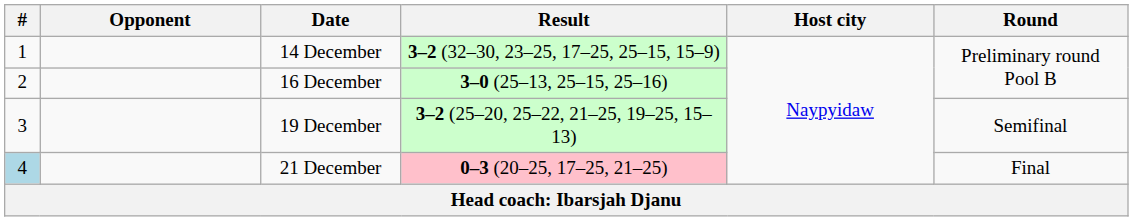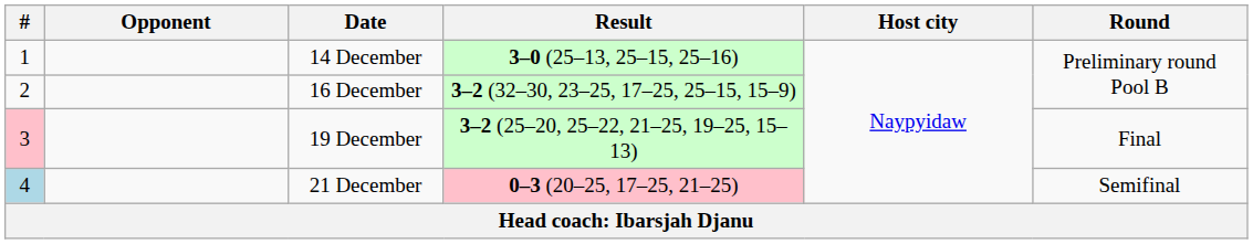14 December | Result: 3–2 (32–30, 23–25, 17–25, 25–15, 15–9) -> 3–0 (25–13, 25–15, 25–16)
16 December | Result: 3–0 (25–13, 25–15, 25–16) -> 3–2 (32–30, 23–25, 17–25, 25–15, 15–9)
19 December | #: no background -> pink background
19 December | Round: Semifinal -> Final
21 December | Round: Final -> Semifinal
